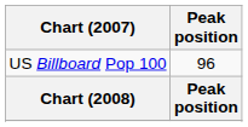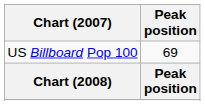US Billboard Pop 100 | Peak position: 96 -> 69
